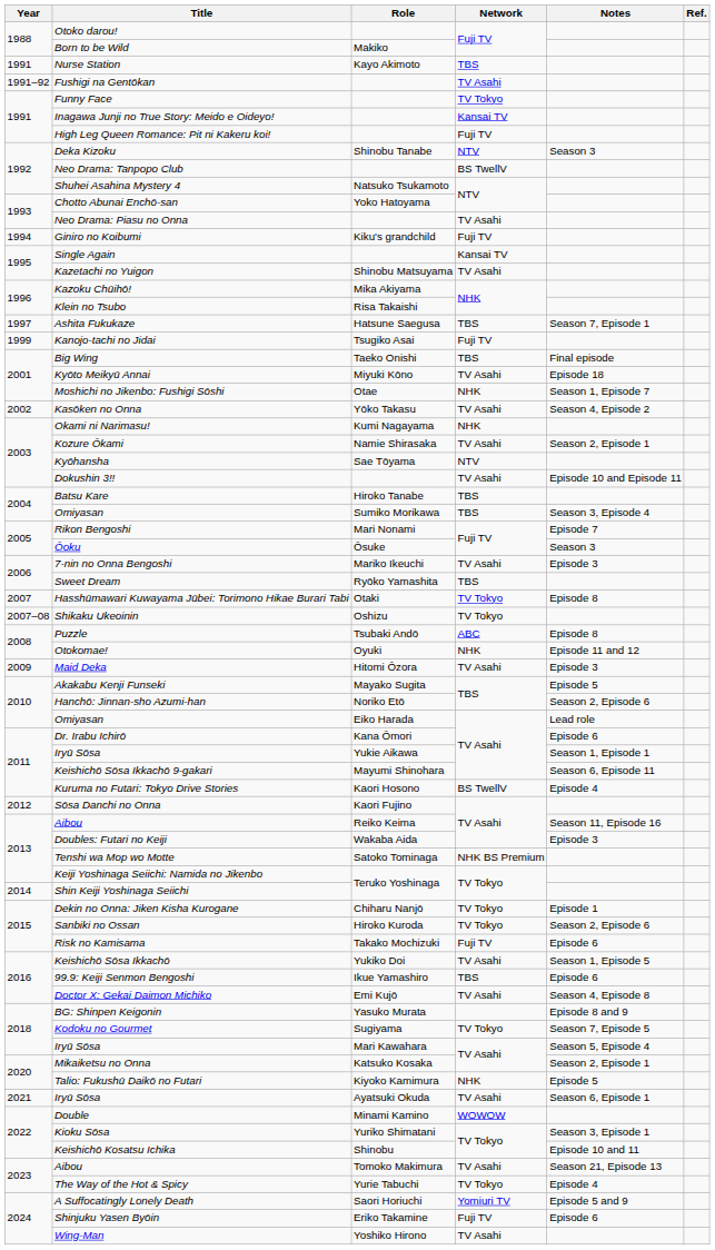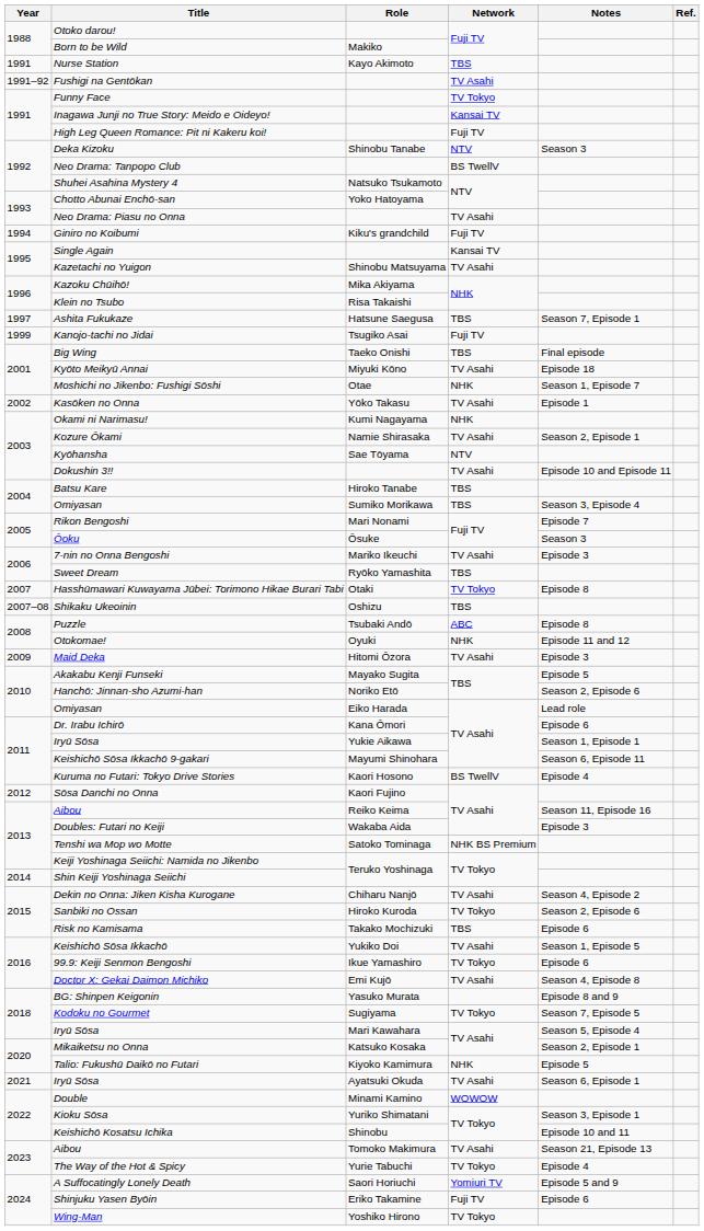Kasōken no Onna | Notes: Season 4, Episode 2 -> Episode 1
Shikaku Ukeoinin | Network: TV Tokyo -> TBS
Dekin no Onna: Jiken Kisha Kurogane | Network: TV Tokyo -> TV Asahi
Dekin no Onna: Jiken Kisha Kurogane | Notes: Episode 1 -> Season 4, Episode 2
Risk no Kamisama | Network: Fuji TV -> TBS
99.9: Keiji Senmon Bengoshi | Network: TBS -> TV Tokyo
Wing-Man | Network: TV Asahi -> TV Tokyo
